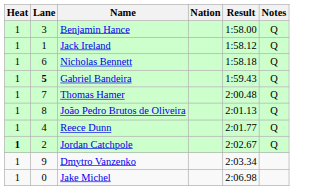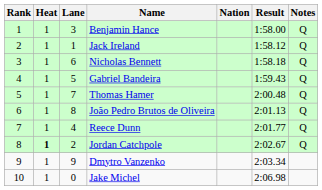+ column: Rank | 1 | 2 | 3 | 4 | 5 | 6 | 7 | 8 | 9 | 10
Gabriel Bandeira | Lane: bold -> normal
